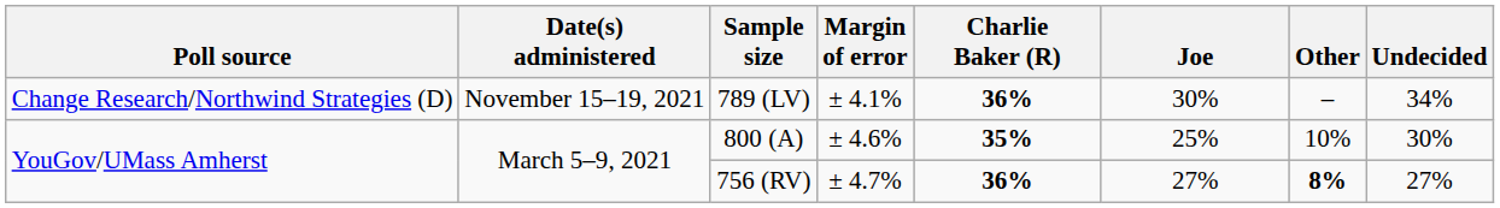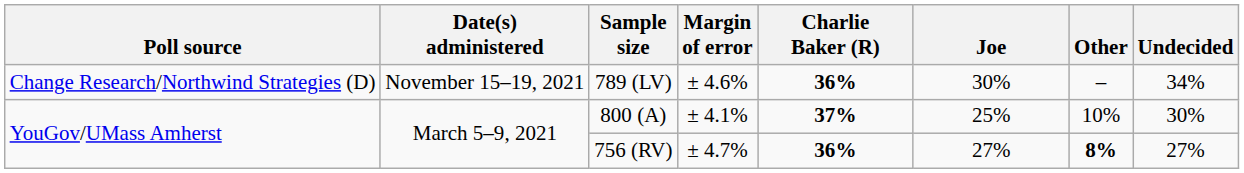789 (LV) | Margin of error: ± 4.1% -> ± 4.6%
800 (A) | Margin of error: ± 4.6% -> ± 4.1%
800 (A) | Charlie Baker (R): 35% -> 37%
